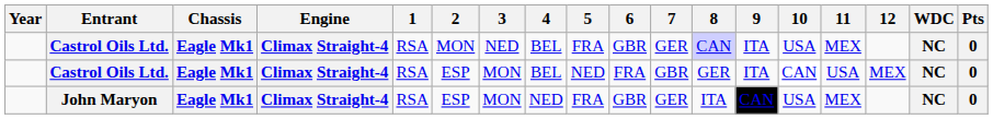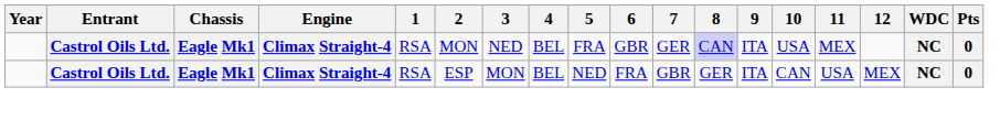- row: John Maryon | Eagle Mk1 | Climax Straight-4 | RSA | ESP | MON | NED | FRA | GBR | GER | ITA | CAN | USA | MEX | NC | 0
